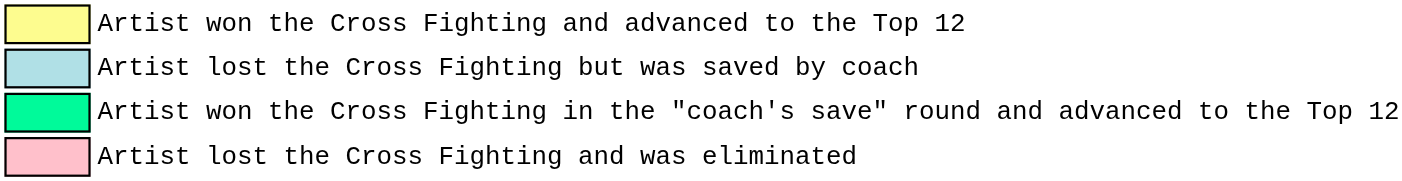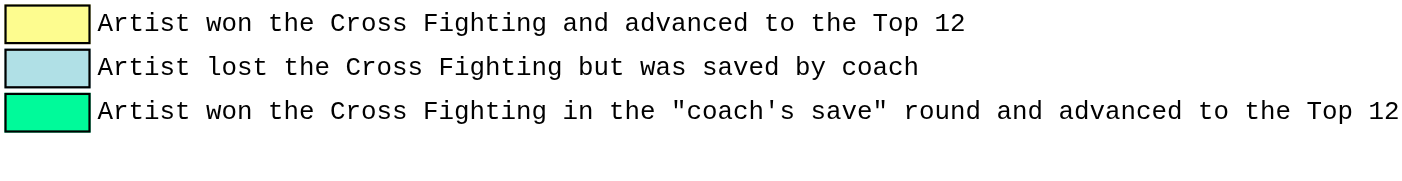- row: Artist lost the Cross Fighting and was eliminated
